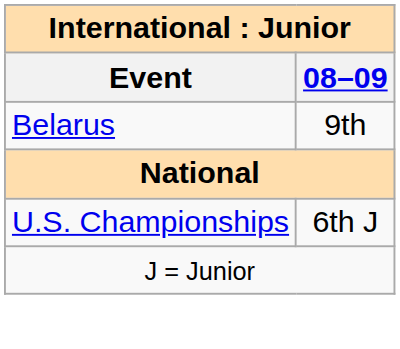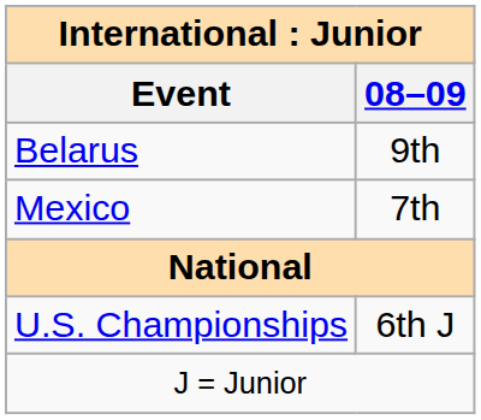+ row: Mexico | 7th
